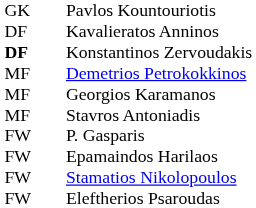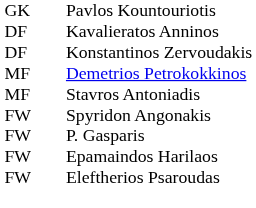Konstantinos Zervoudakis | column 1: bold -> normal
- row: MF | Georgios Karamanos
+ row: FW | Spyridon Angonakis
- row: FW | Stamatios Nikolopoulos
